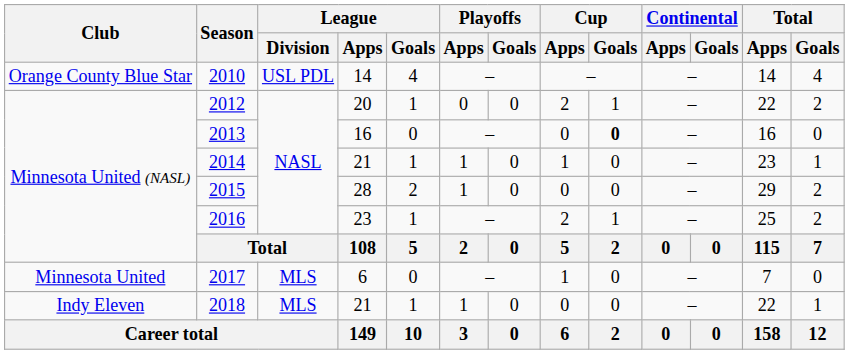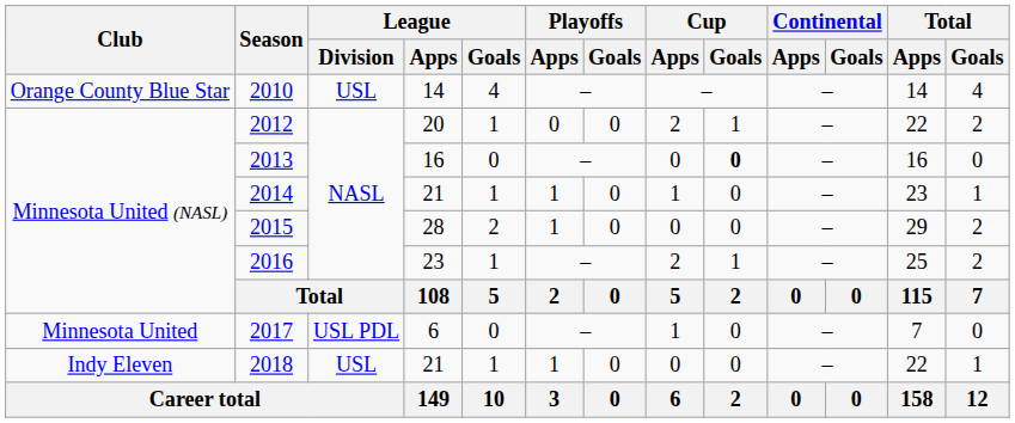2010 | League / Division: USL PDL -> USL
2017 | League / Division: MLS -> USL PDL
2018 | League / Division: MLS -> USL
